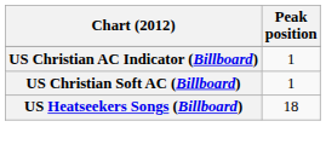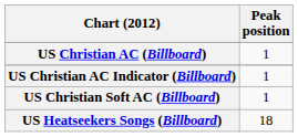+ row: US Christian AC (Billboard) | 1
